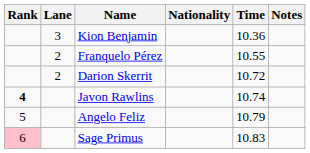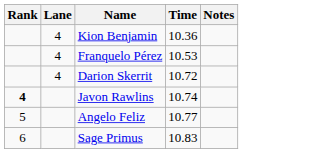- column: Nationality
Kion Benjamin | Lane: 3 -> 4
Franquelo Pérez | Lane: 2 -> 4
Franquelo Pérez | Time: 10.55 -> 10.53
Darion Skerrit | Lane: 2 -> 4
Angelo Feliz | Time: 10.79 -> 10.77
Sage Primus | Rank: pink background -> no background
